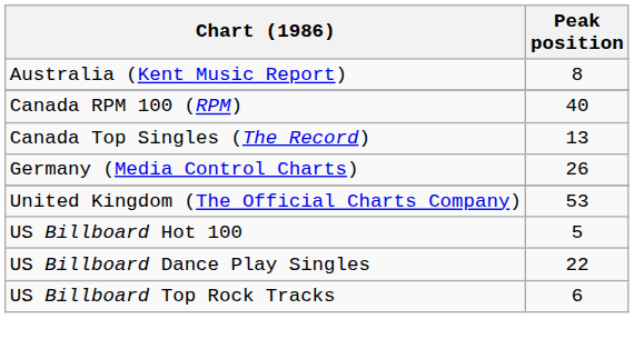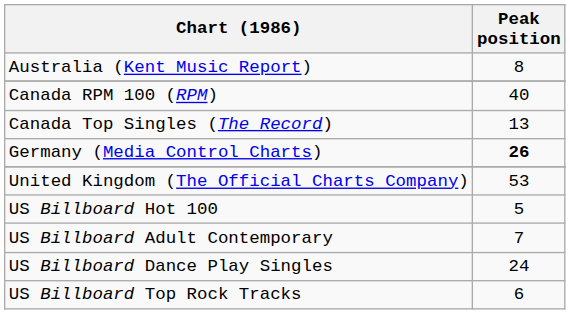Germany (Media Control Charts) | Peak position: normal -> bold
+ row: US Billboard Adult Contemporary | 7
US Billboard Dance Play Singles | Peak position: 22 -> 24
